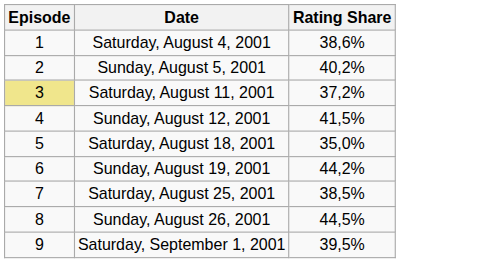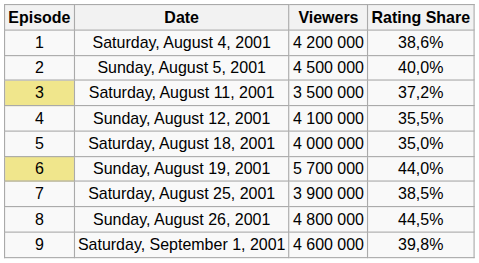+ column: Viewers | 4 200 000 | 4 500 000 | 3 500 000 | 4 100 000 | 4 000 000 | 5 700 000 | 3 900 000 | 4 800 000 | 4 600 000
Sunday, August 5, 2001 | Rating Share: 40,2% -> 40,0%
Sunday, August 12, 2001 | Rating Share: 41,5% -> 35,5%
Sunday, August 19, 2001 | Episode: no background -> khaki background
Sunday, August 19, 2001 | Rating Share: 44,2% -> 44,0%
Saturday, September 1, 2001 | Rating Share: 39,5% -> 39,8%
